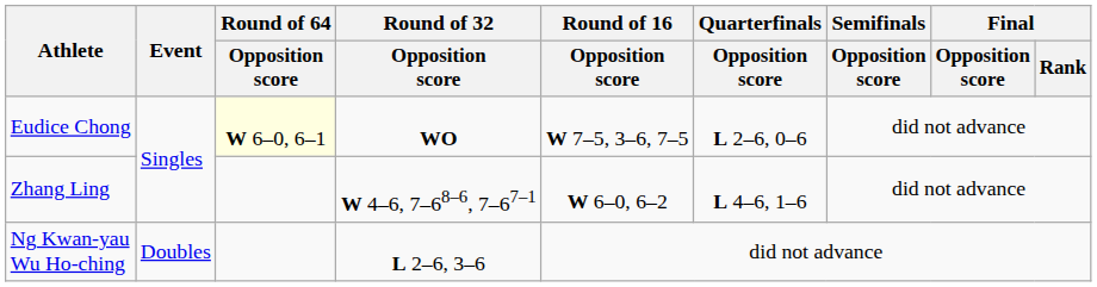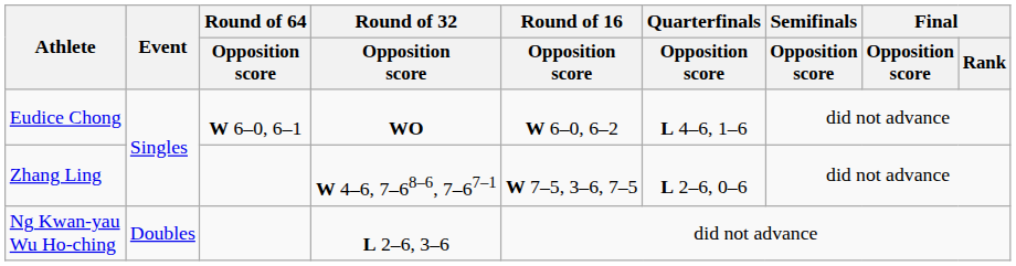Eudice Chong | Round of 64 / Opposition score: lightyellow background -> no background
Eudice Chong | Round of 16 / Opposition score: W 7–5, 3–6, 7–5 -> W 6–0, 6–2
Eudice Chong | Quarterfinals / Opposition score: L 2–6, 0–6 -> L 4–6, 1–6
Zhang Ling | Round of 16 / Opposition score: W 6–0, 6–2 -> W 7–5, 3–6, 7–5
Zhang Ling | Quarterfinals / Opposition score: L 4–6, 1–6 -> L 2–6, 0–6
